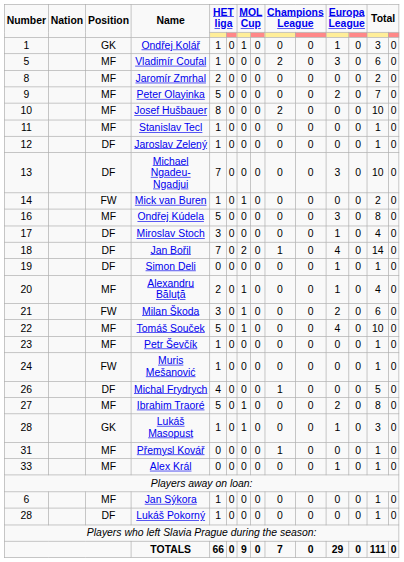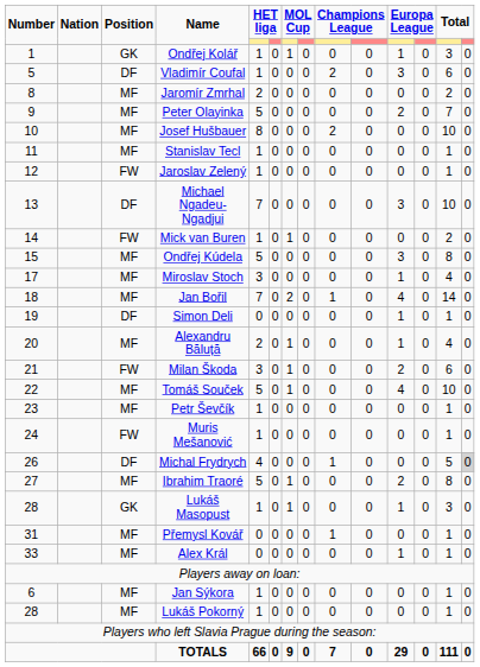Vladimír Coufal | Position: MF -> DF
Jaroslav Zelený | Position: DF -> FW
Ondřej Kúdela | Number: 16 -> 15
Miroslav Stoch | Position: DF -> MF
Jan Bořil | Position: DF -> MF
Michal Frydrych | column 14: no background -> lightgrey background
Lukáš Pokorný | Position: DF -> MF
